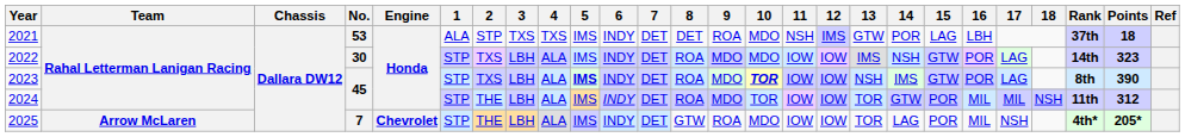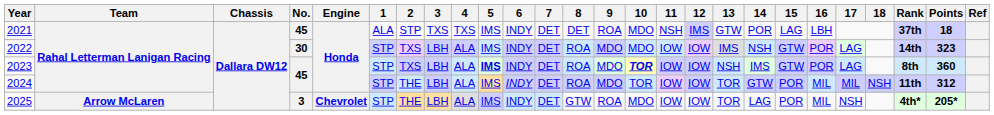2021 | No.: 53 -> 45
2023 | Points: 390 -> 360
2025 | No.: 7 -> 3
